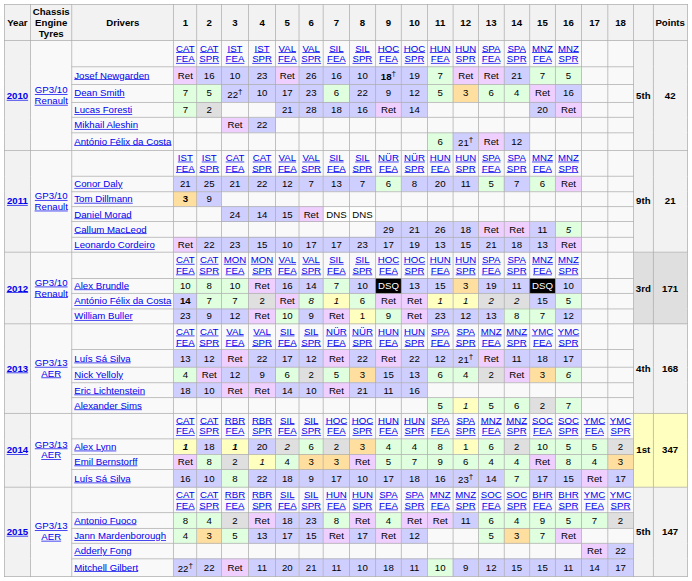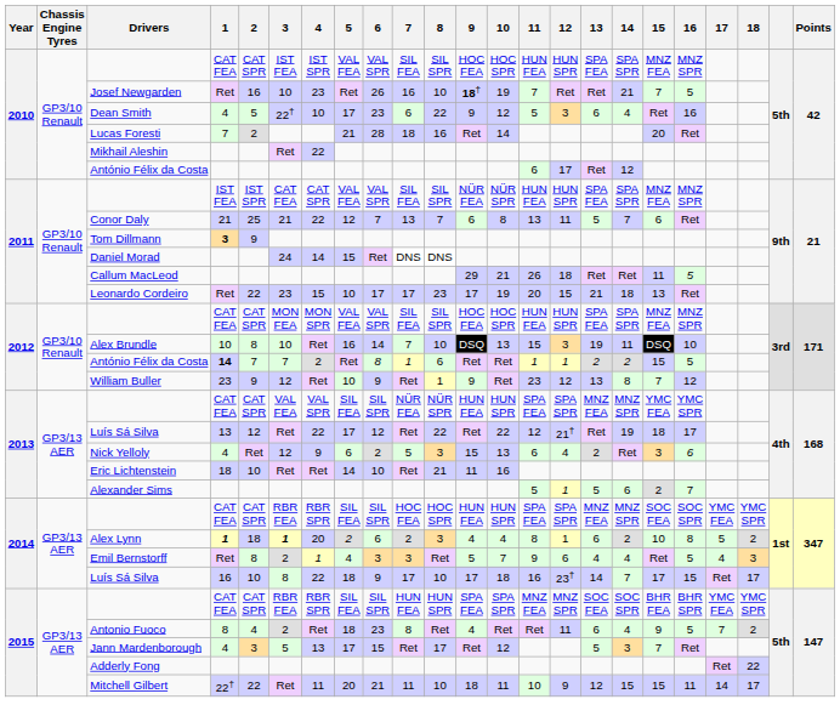Dean Smith | 1: 7 -> 4
2010 / António Félix da Costa | 12: 21† -> 17
Conor Daly | 11: 20 -> 13
Leonardo Cordeiro | 11: 13 -> 20
2013 / Luís Sá Silva | 14: 11 -> 19
Alex Lynn | 16: 5 -> 8
Emil Bernstorff | 16: 8 -> 5
